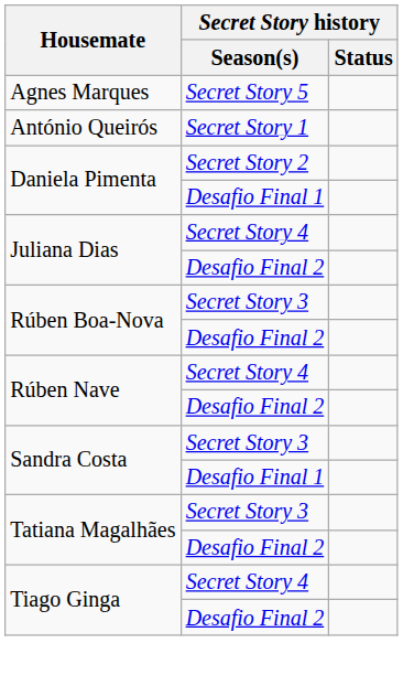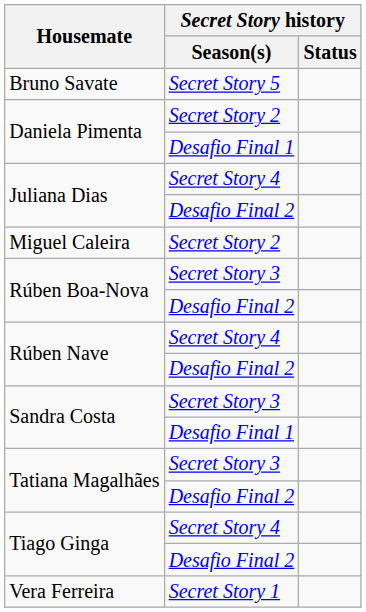- row: Agnes Marques | Secret Story 5
- row: António Queirós | Secret Story 1
+ row: Bruno Savate | Secret Story 5
+ row: Miguel Caleira | Secret Story 2
+ row: Vera Ferreira | Secret Story 1
